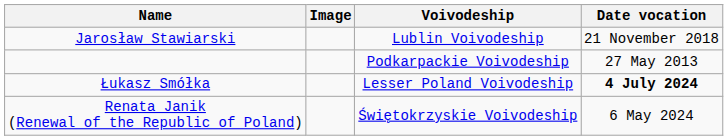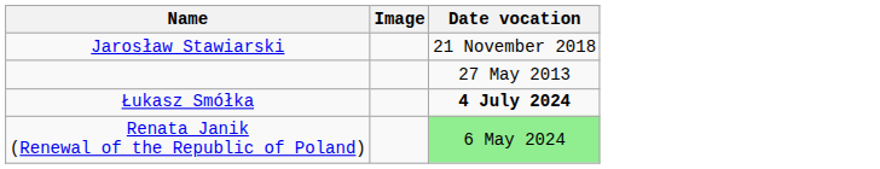- column: Voivodeship | Lublin Voivodeship | Podkarpackie Voivodeship | Lesser Poland Voivodeship | Świętokrzyskie Voivodeship
Renata Janik (Renewal of the Republic of Poland) | Date vocation: no background -> lightgreen background
